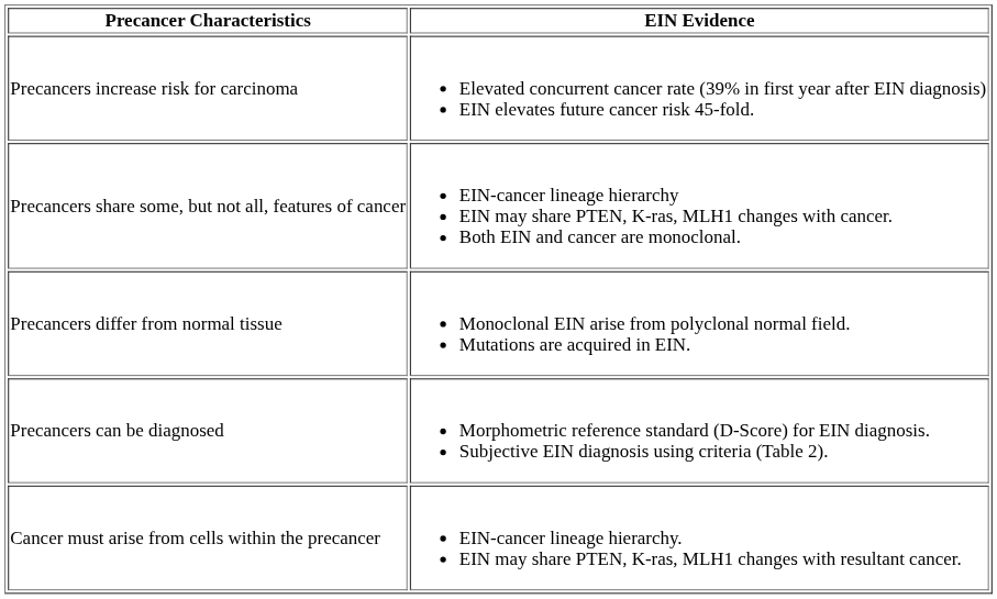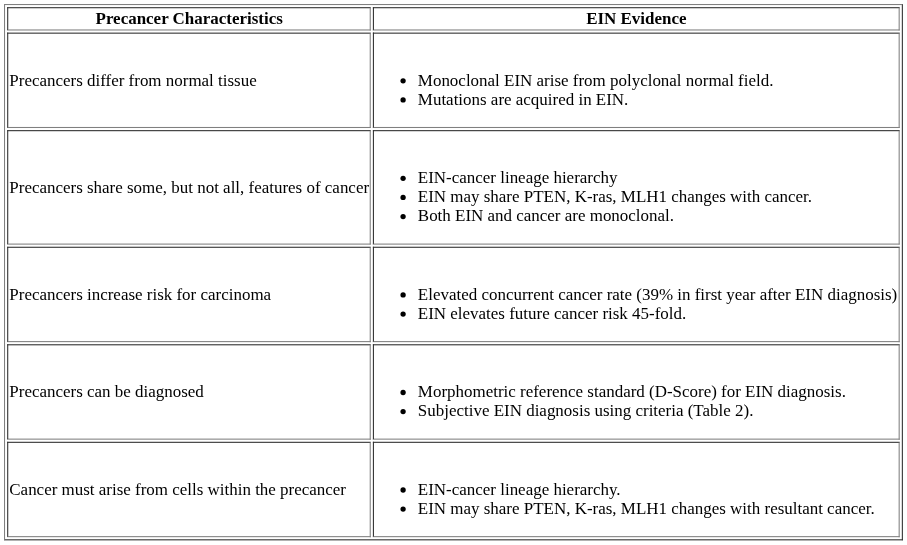rows swapped: Precancers differ from normal tissue <-> Precancers increase risk for carcinoma
